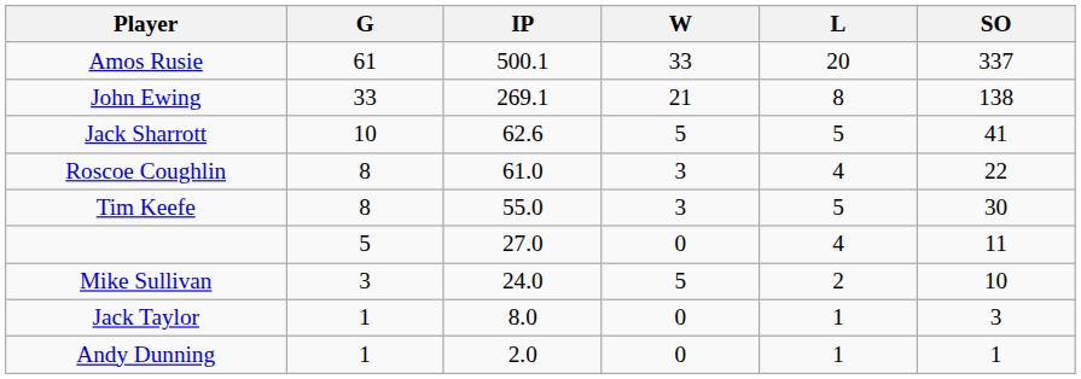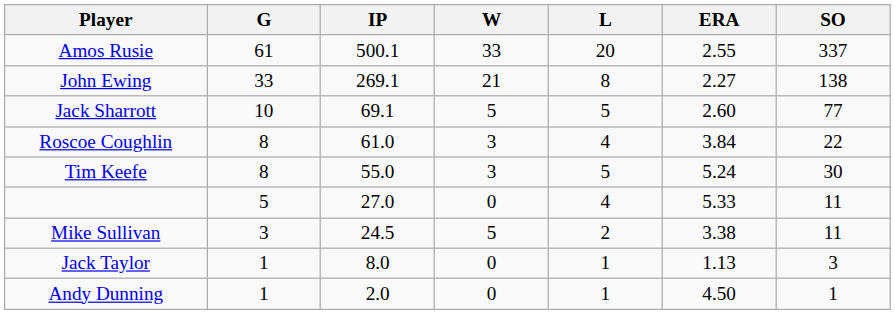+ column: ERA | 2.55 | 2.27 | 2.60 | 3.84 | 5.24 | 5.33 | 3.38 | 1.13 | 4.50
Jack Sharrott | IP: 62.6 -> 69.1
Jack Sharrott | SO: 41 -> 77
Mike Sullivan | IP: 24.0 -> 24.5
Mike Sullivan | SO: 10 -> 11
